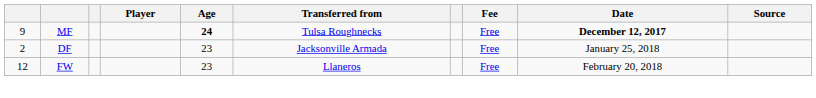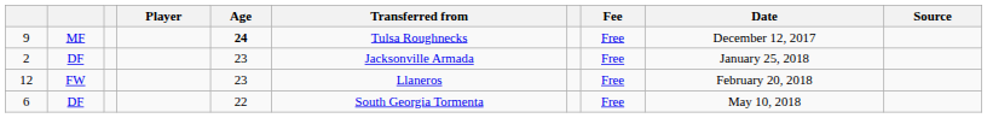9 | Date: bold -> normal
+ row: 6 | DF | 22 | South Georgia Tormenta | Free | May 10, 2018
